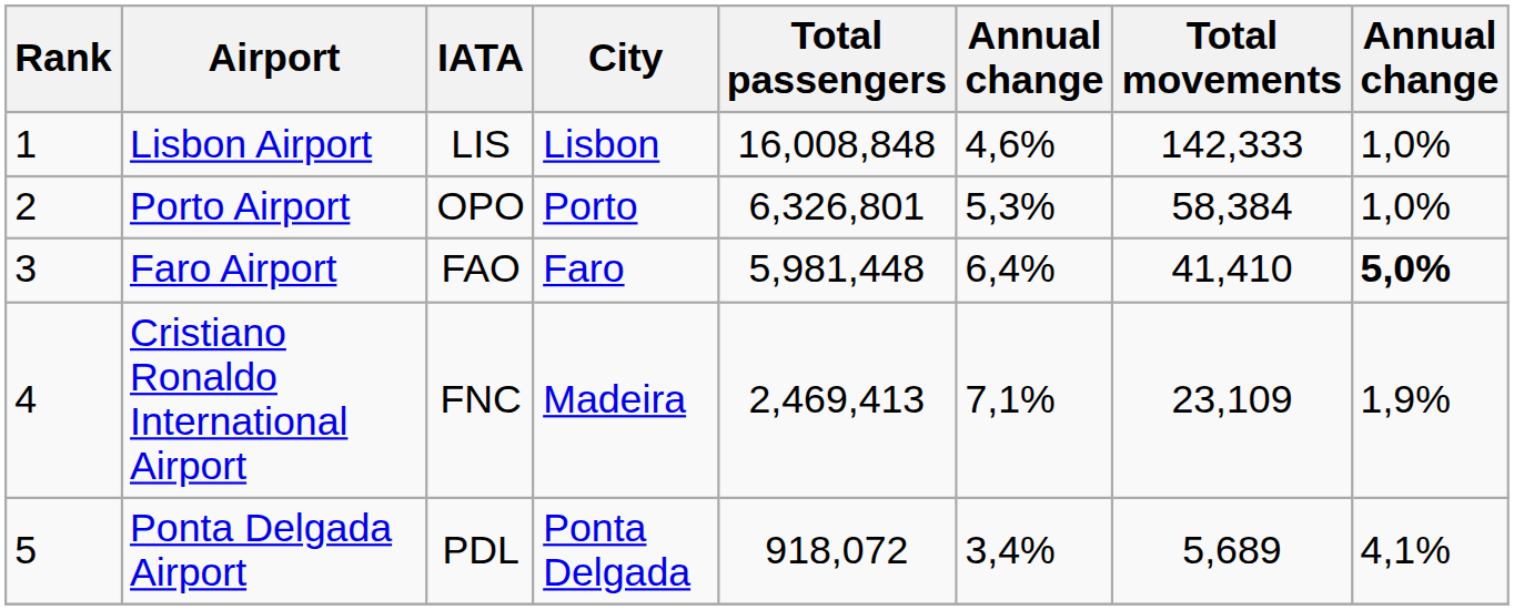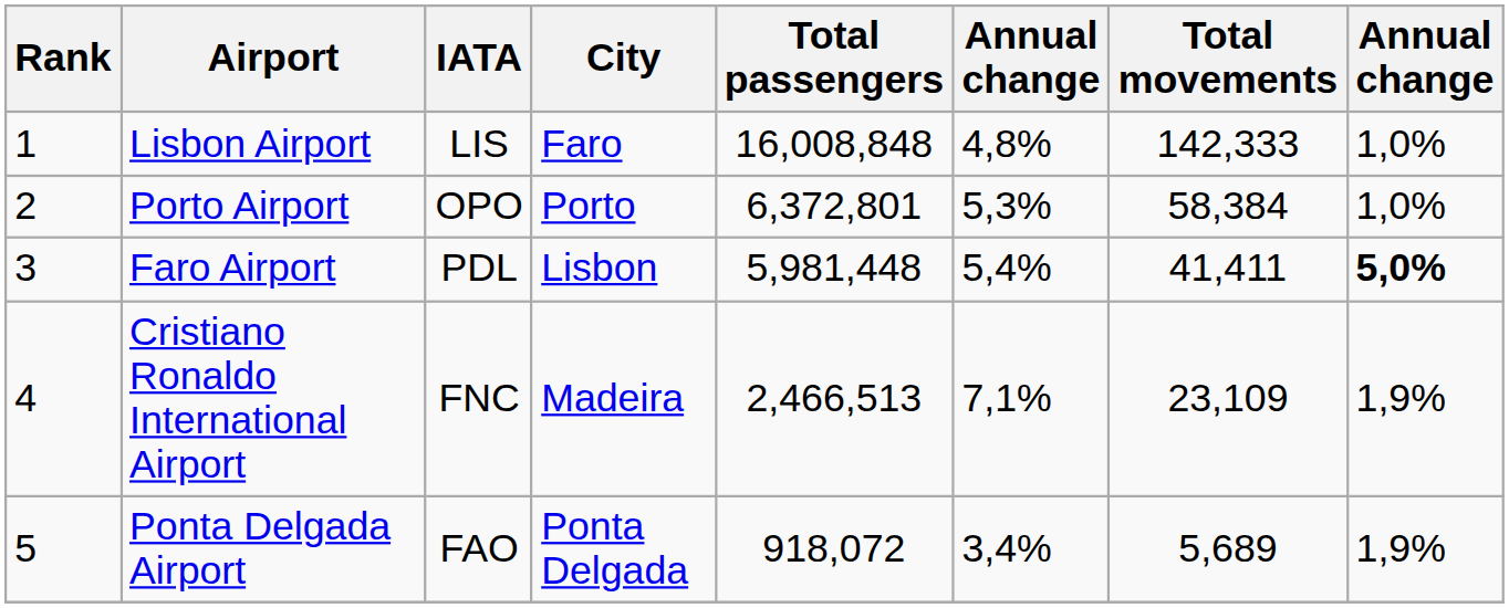Lisbon Airport | City: Lisbon -> Faro
Lisbon Airport | column 6: 4,6% -> 4,8%
Porto Airport | Total passengers: 6,326,801 -> 6,372,801
Faro Airport | IATA: FAO -> PDL
Faro Airport | City: Faro -> Lisbon
Faro Airport | column 6: 6,4% -> 5,4%
Faro Airport | Total movements: 41,410 -> 41,411
Cristiano Ronaldo International Airport | Total passengers: 2,469,413 -> 2,466,513
Ponta Delgada Airport | IATA: PDL -> FAO
Ponta Delgada Airport | column 8: 4,1% -> 1,9%
